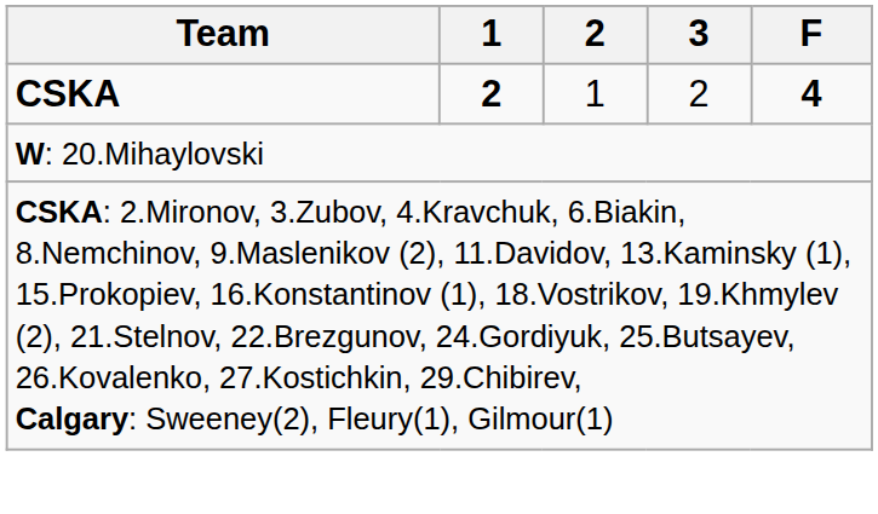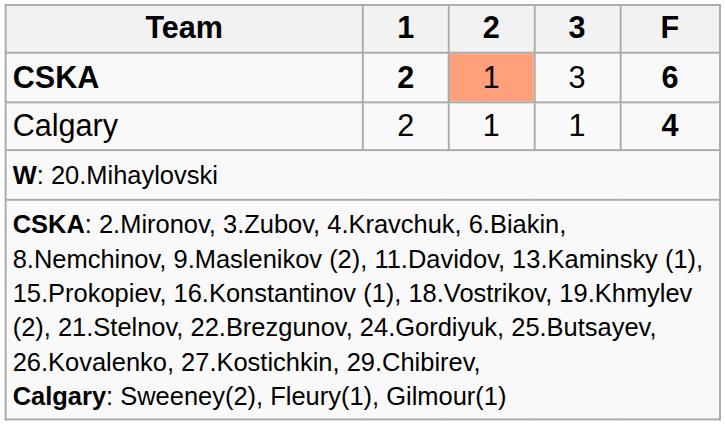CSKA | 2: no background -> lightsalmon background
CSKA | 3: 2 -> 3
CSKA | F: 4 -> 6
+ row: Calgary | 2 | 1 | 1 | 4
